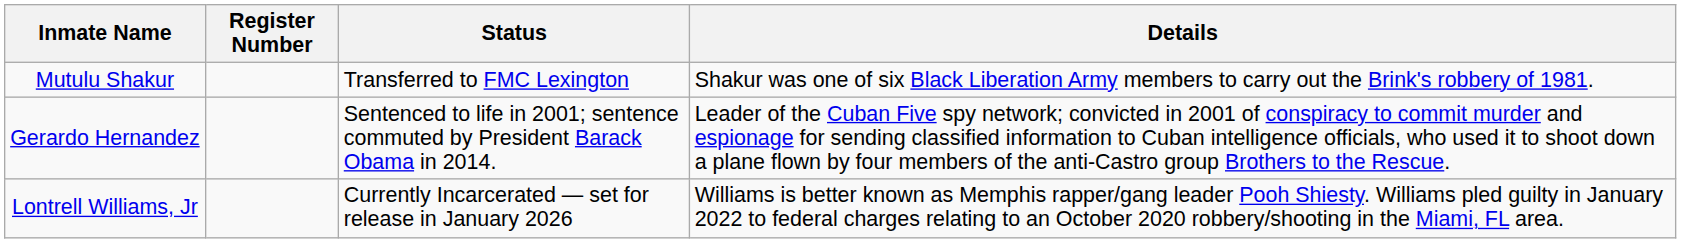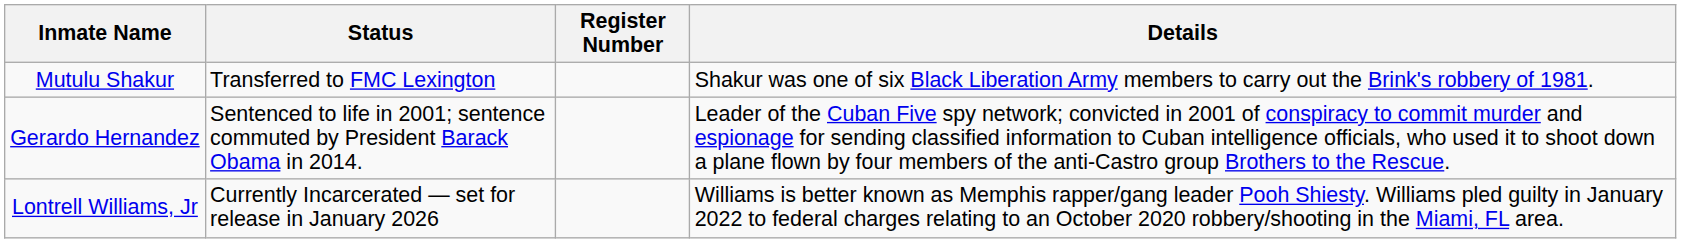columns swapped: Register Number <-> Status
